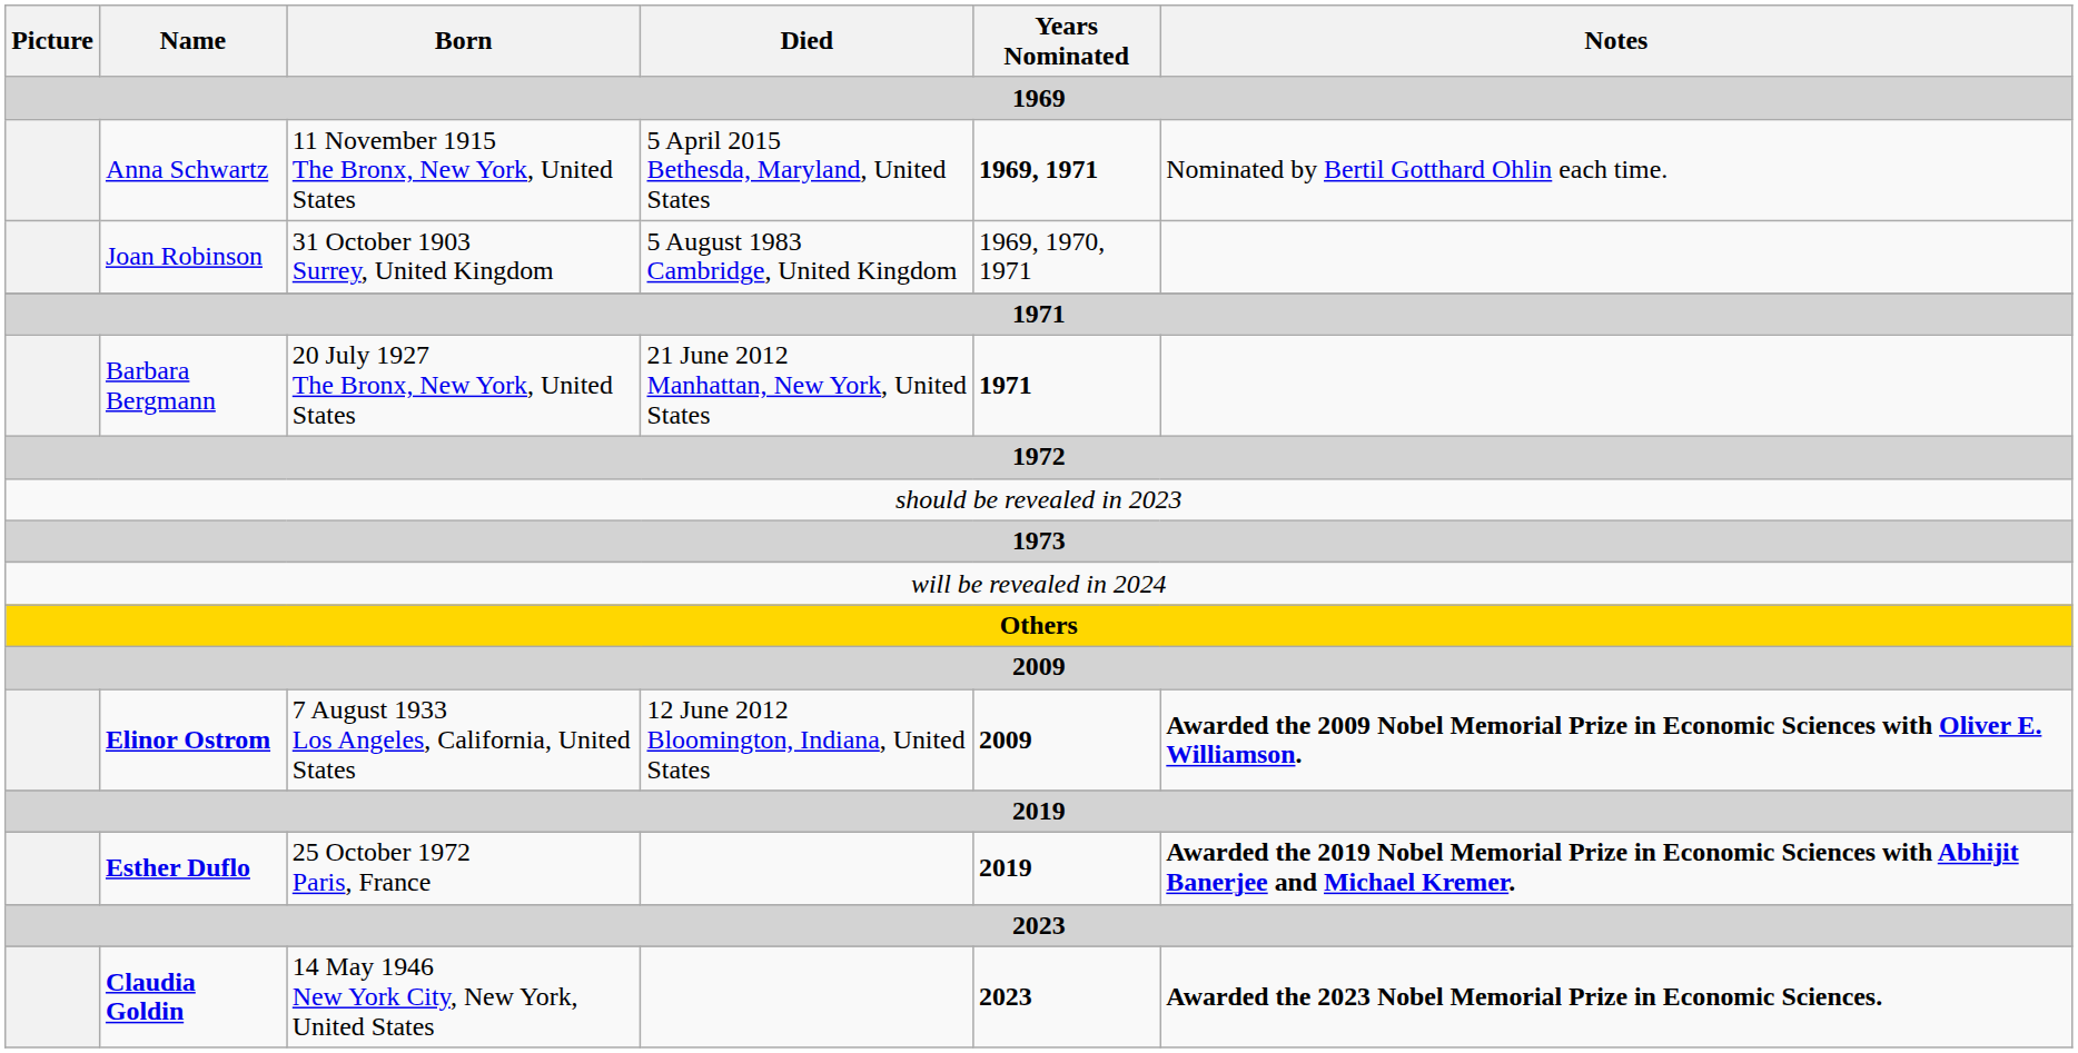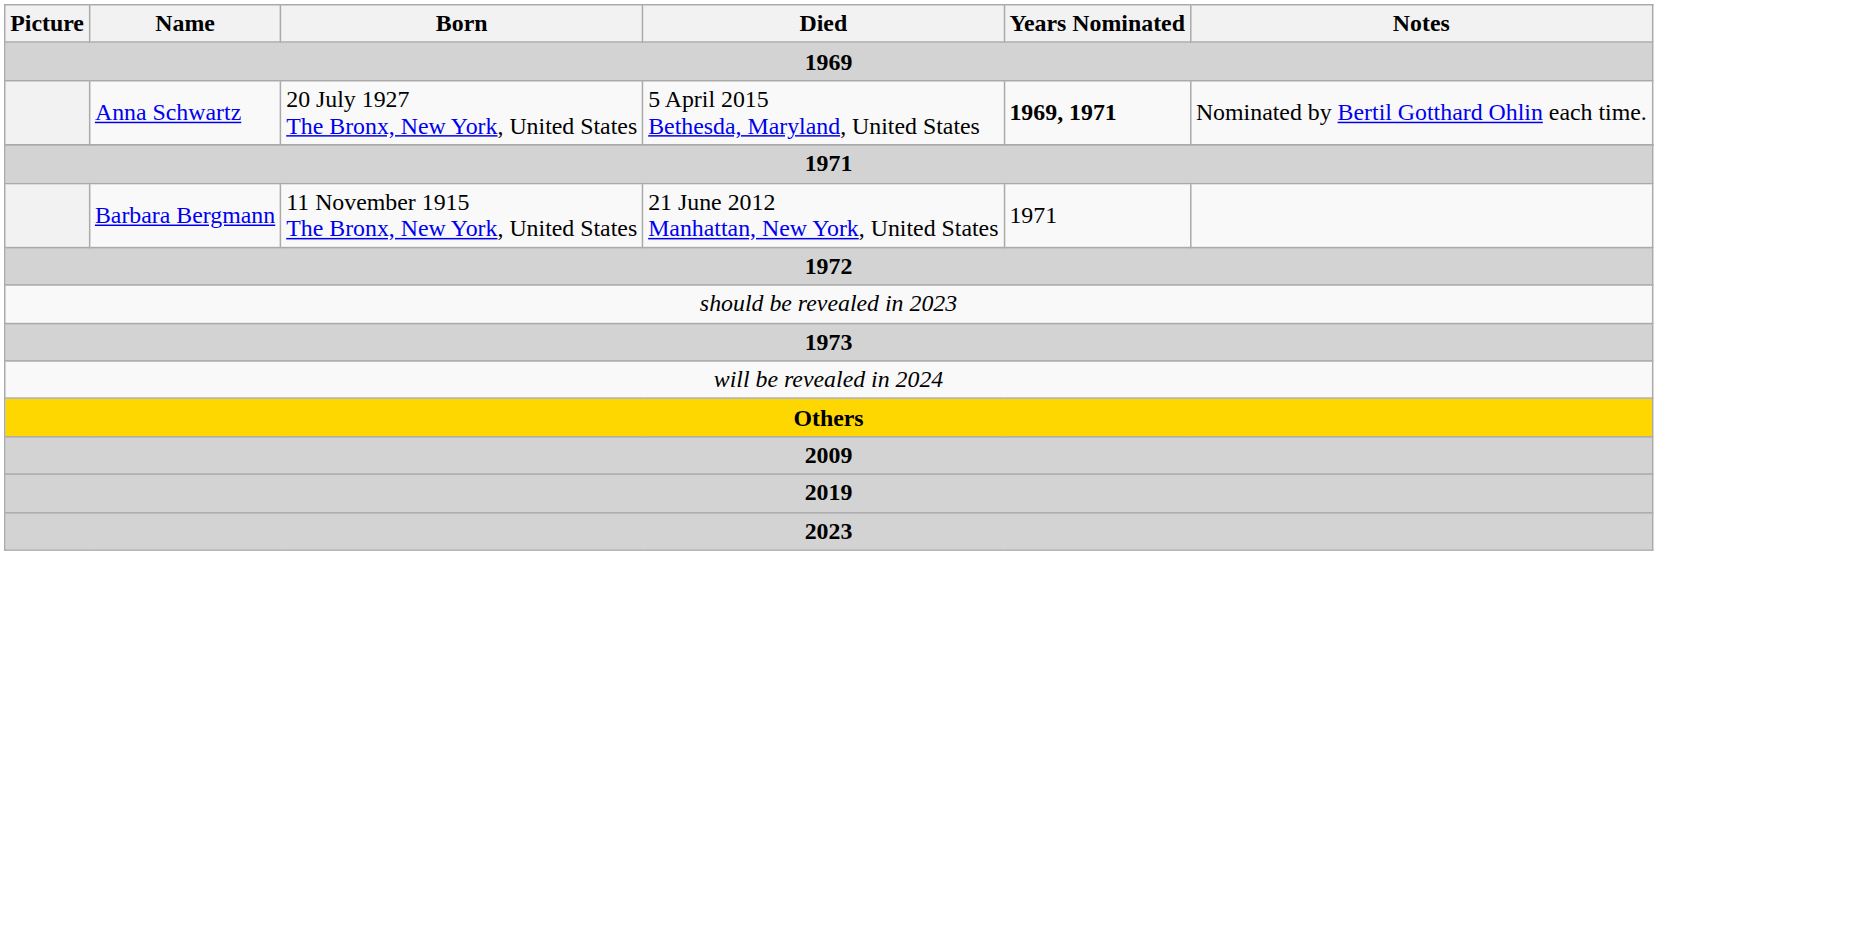Anna Schwartz | Born: 11 November 1915 The Bronx, New York, United States -> 20 July 1927 The Bronx, New York, United States
- row: Joan Robinson | 31 October 1903 Surrey, United Kingdom | 5 August 1983 Cambridge, United Kingdom | 1969, 1970, 1971
Barbara Bergmann | Born: 20 July 1927 The Bronx, New York, United States -> 11 November 1915 The Bronx, New York, United States
Barbara Bergmann | Years Nominated: bold -> normal
- row: Elinor Ostrom | 7 August 1933 Los Angeles, California, United States | 12 June 2012 Bloomington, Indiana, United States | 2009 | Awarded the 2009 Nobel Memorial Prize in Economic Sciences with Oliver E. Williamson.
- row: Esther Duflo | 25 October 1972 Paris, France | 2019 | Awarded the 2019 Nobel Memorial Prize in Economic Sciences with Abhijit Banerjee and Michael Kremer.
- row: Claudia Goldin | 14 May 1946 New York City, New York, United States | 2023 | Awarded the 2023 Nobel Memorial Prize in Economic Sciences.
